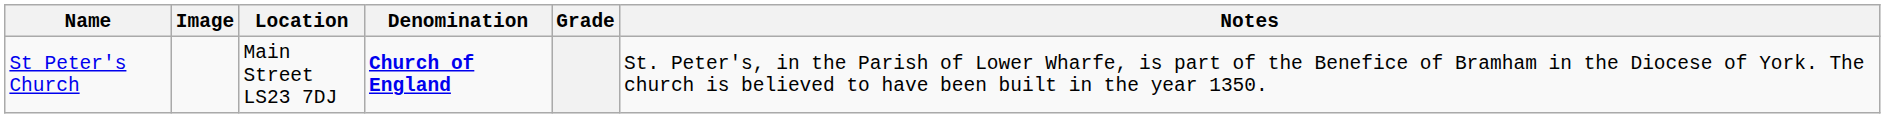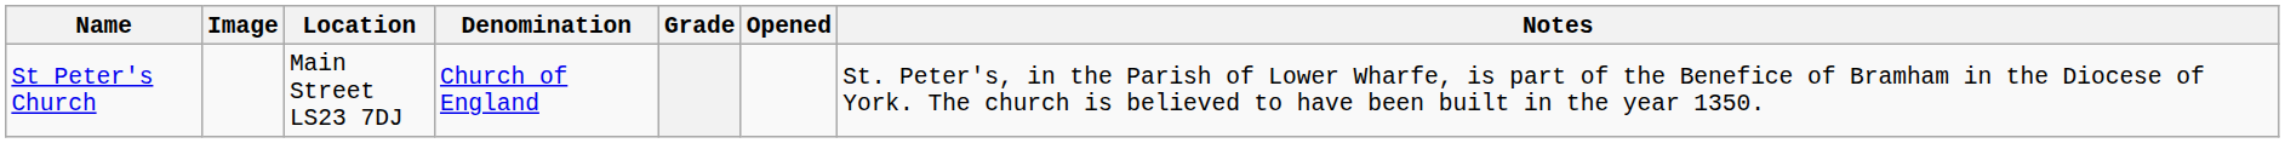+ column: Opened
St Peter's Church | Denomination: bold -> normal
